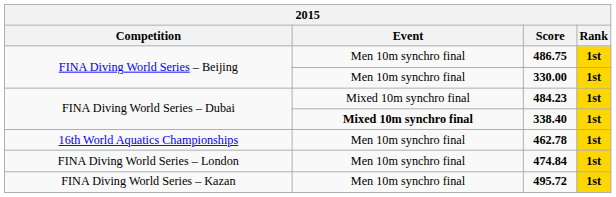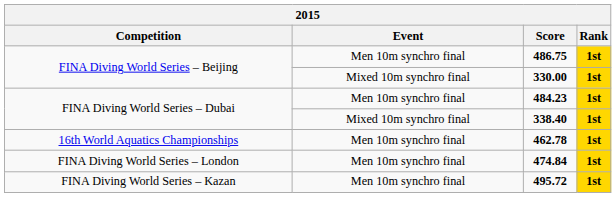330.00 | Event: Men 10m synchro final -> Mixed 10m synchro final
484.23 | Event: Mixed 10m synchro final -> Men 10m synchro final
338.40 | Event: bold -> normal
